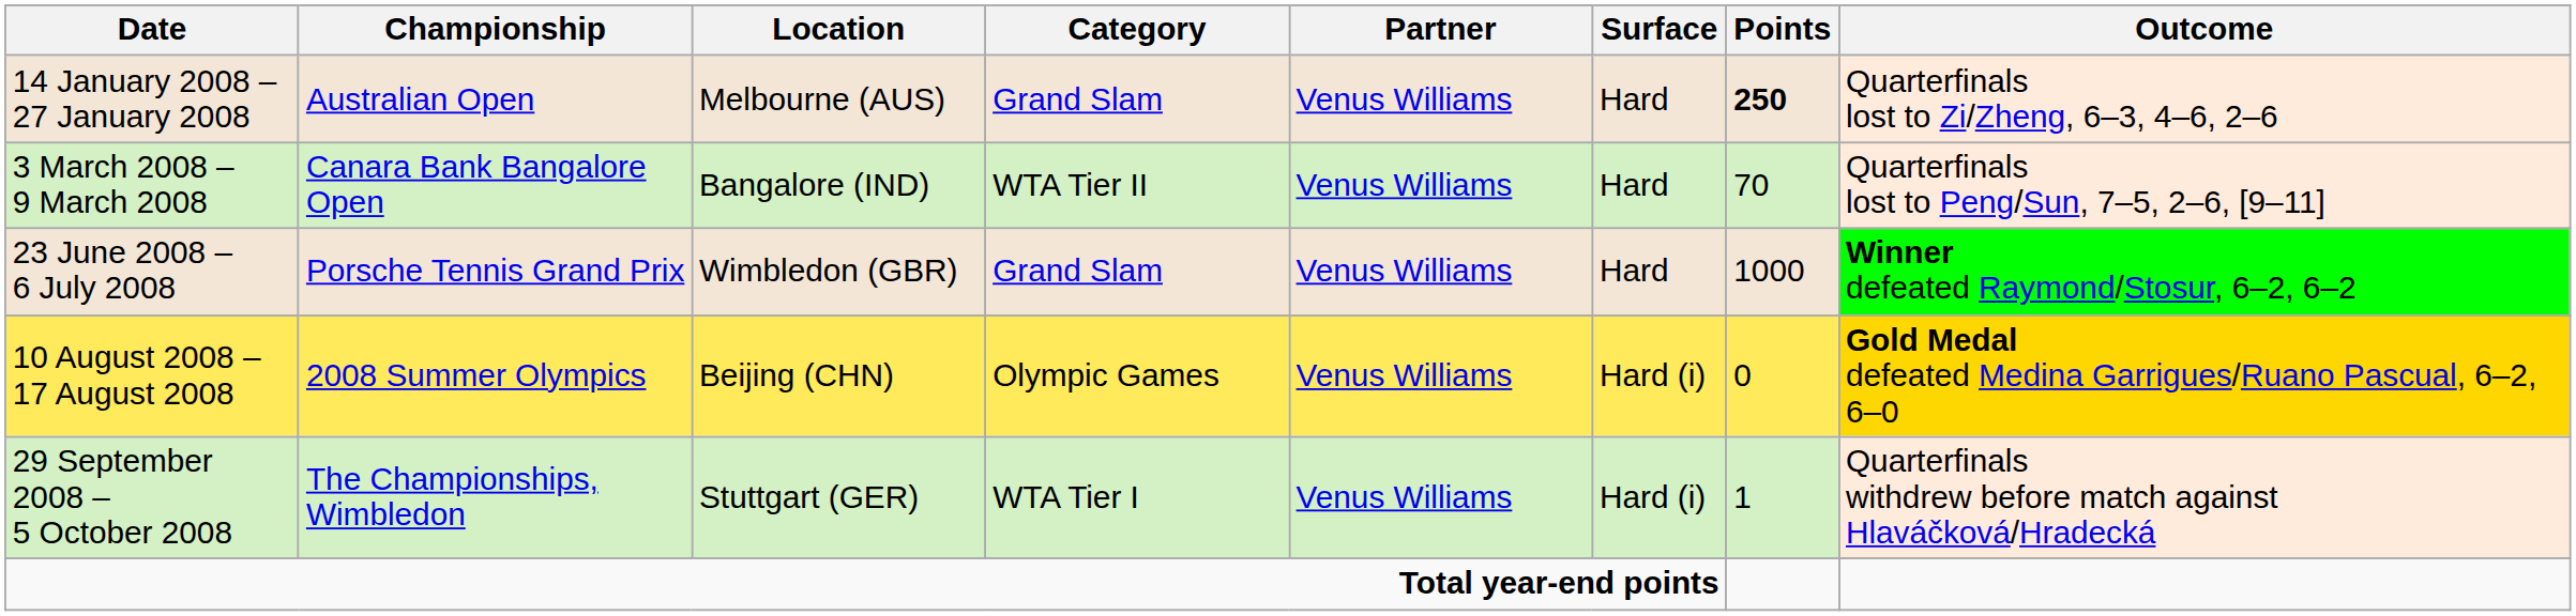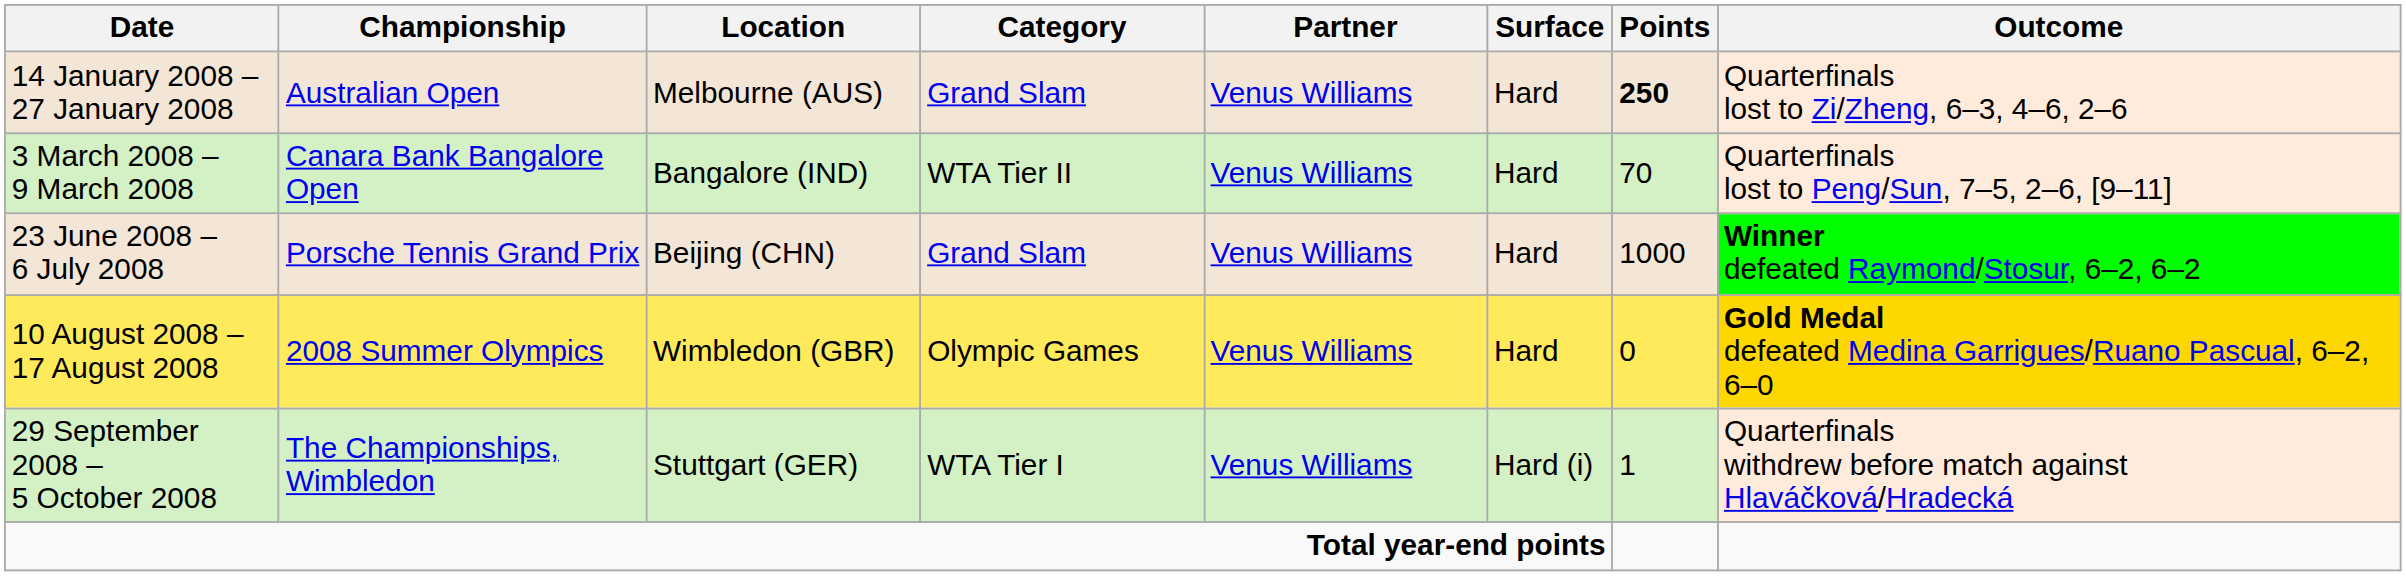23 June 2008 – 6 July 2008 | Location: Wimbledon (GBR) -> Beijing (CHN)
10 August 2008 – 17 August 2008 | Location: Beijing (CHN) -> Wimbledon (GBR)
10 August 2008 – 17 August 2008 | Surface: Hard (i) -> Hard
